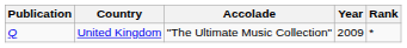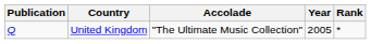United Kingdom | Year: 2009 -> 2005
